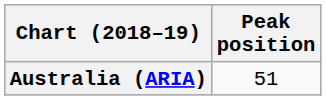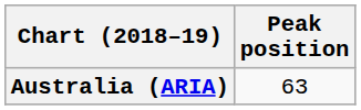Australia (ARIA) | Peak position: 51 -> 63
